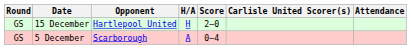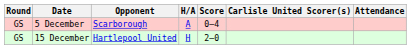rows swapped: 5 December <-> 15 December
